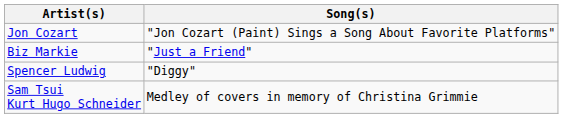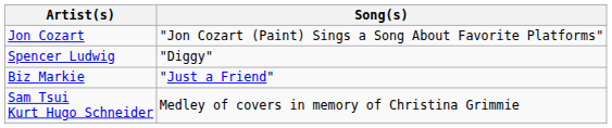rows swapped: Spencer Ludwig <-> Biz Markie
